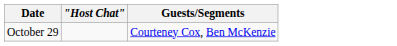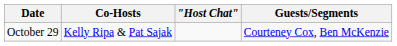+ column: Co-Hosts | Kelly Ripa & Pat Sajak
